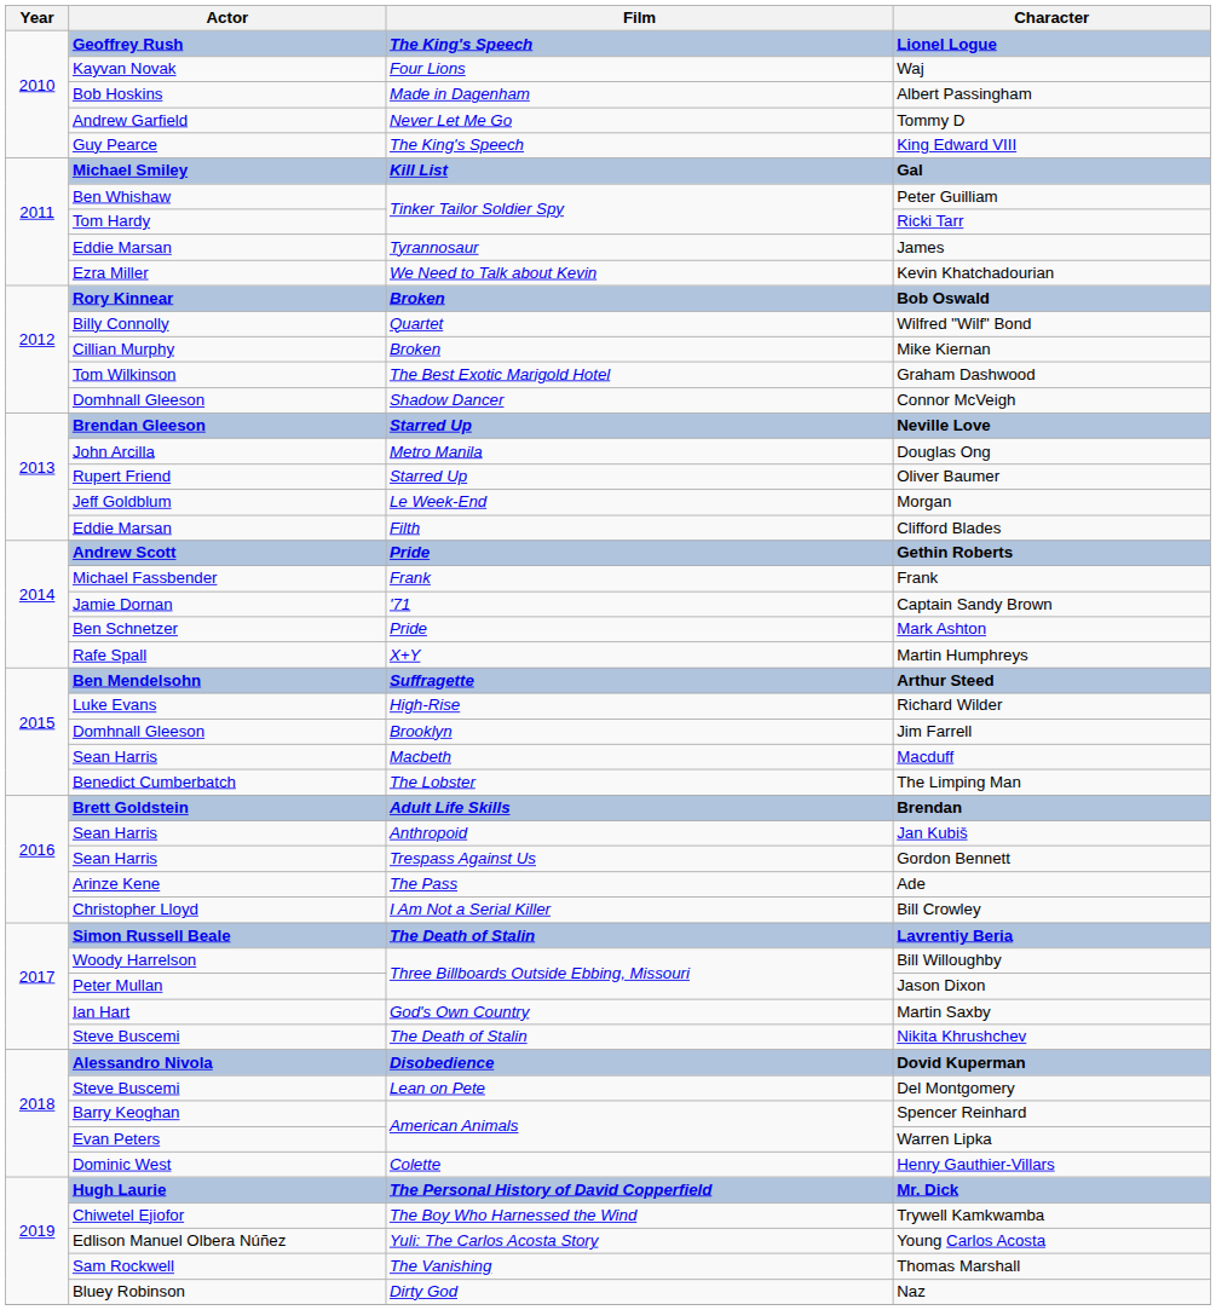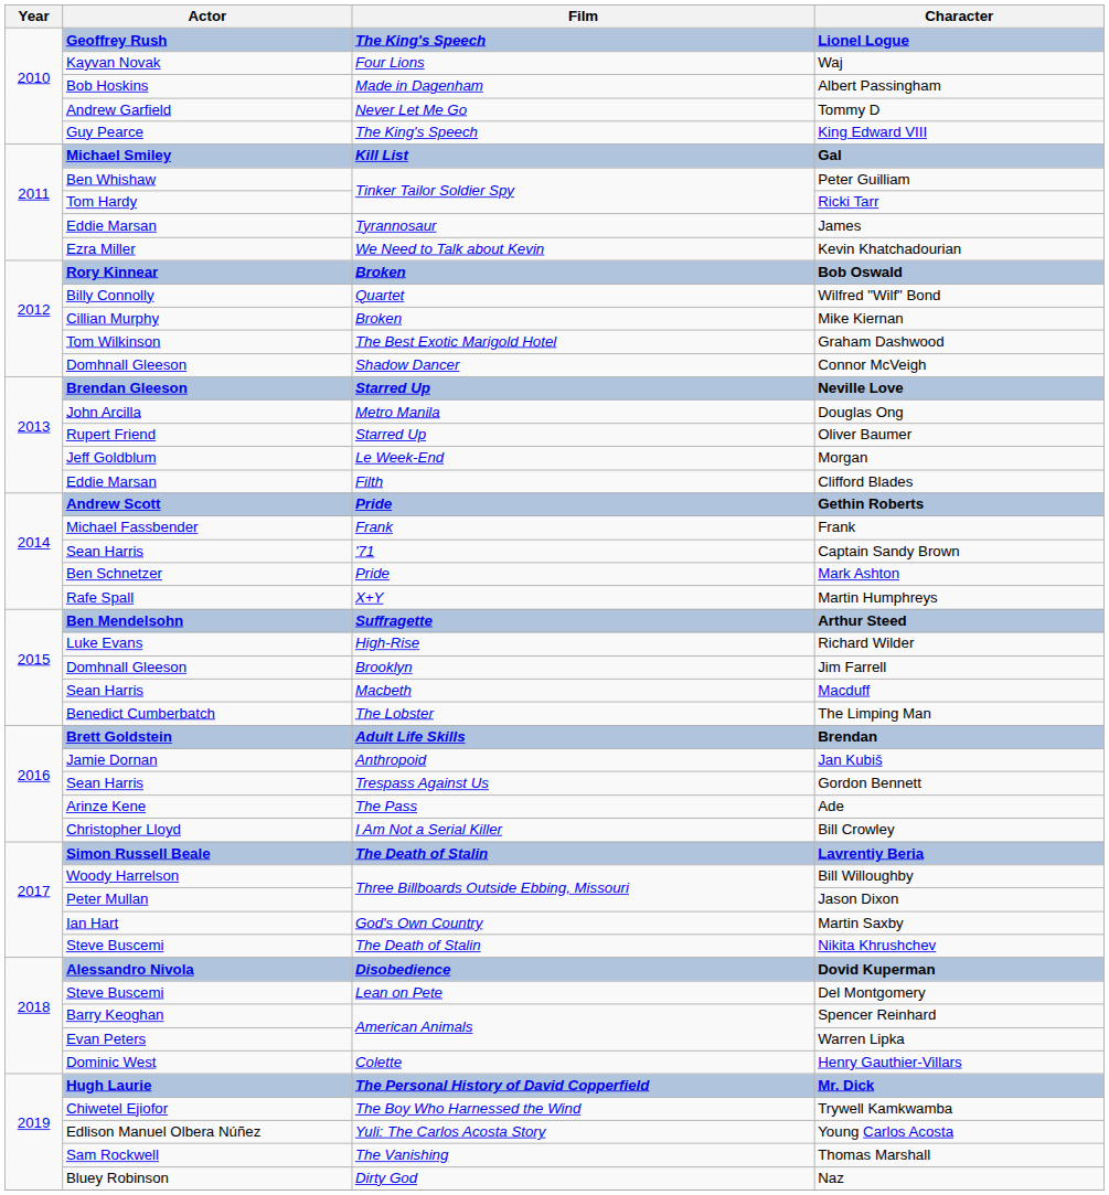Captain Sandy Brown | Actor: Jamie Dornan -> Sean Harris
Jan Kubiš | Actor: Sean Harris -> Jamie Dornan
